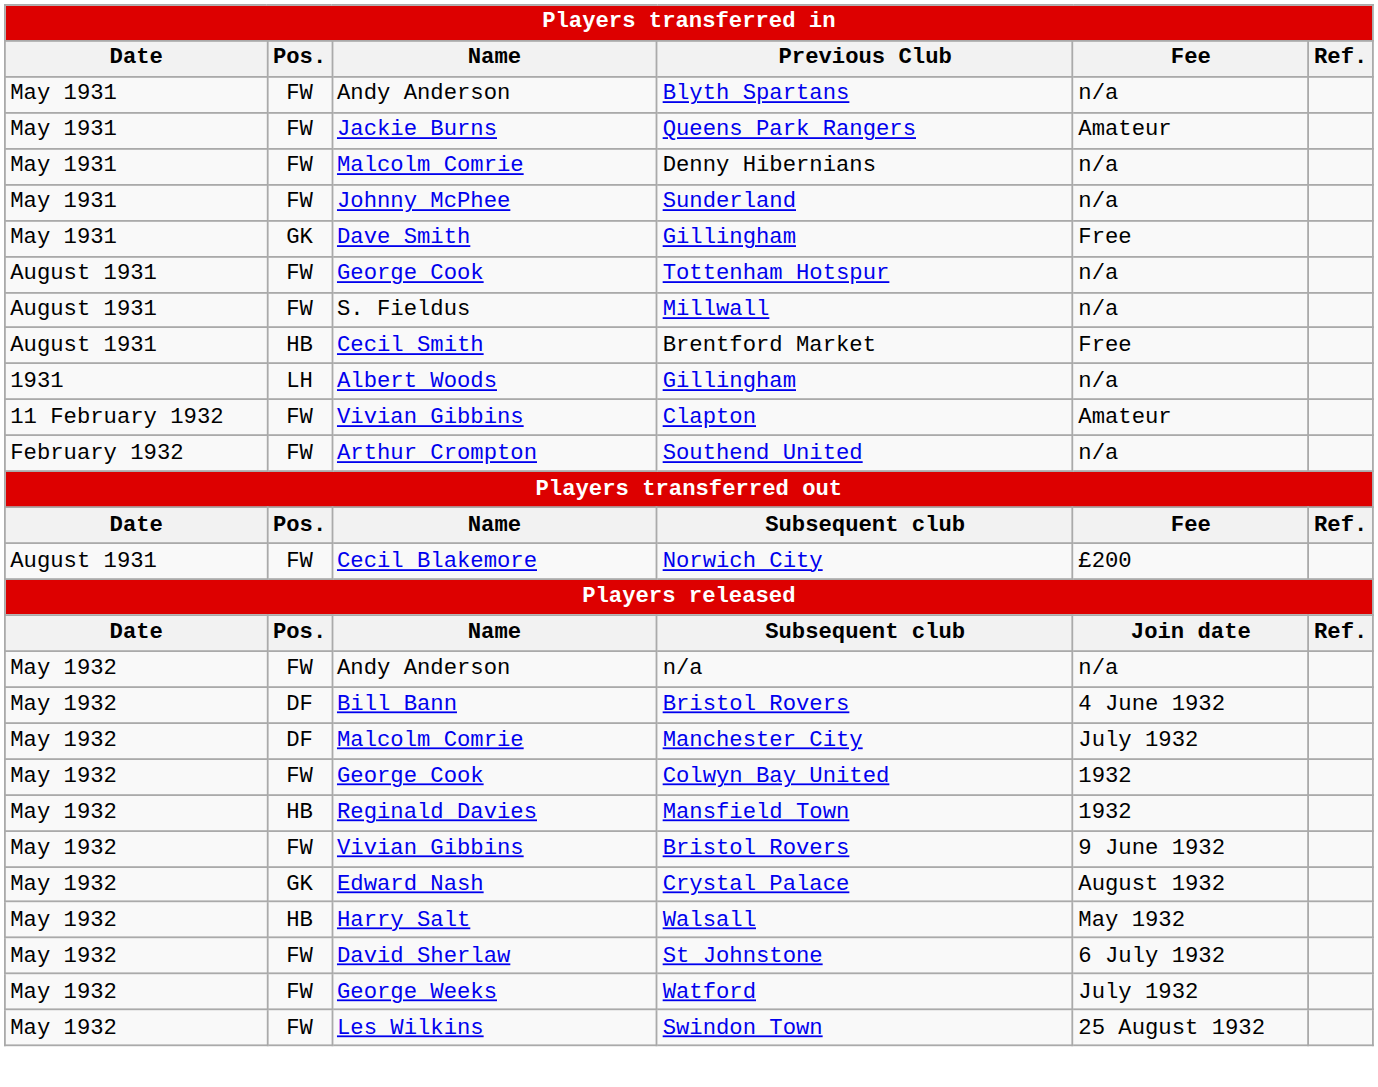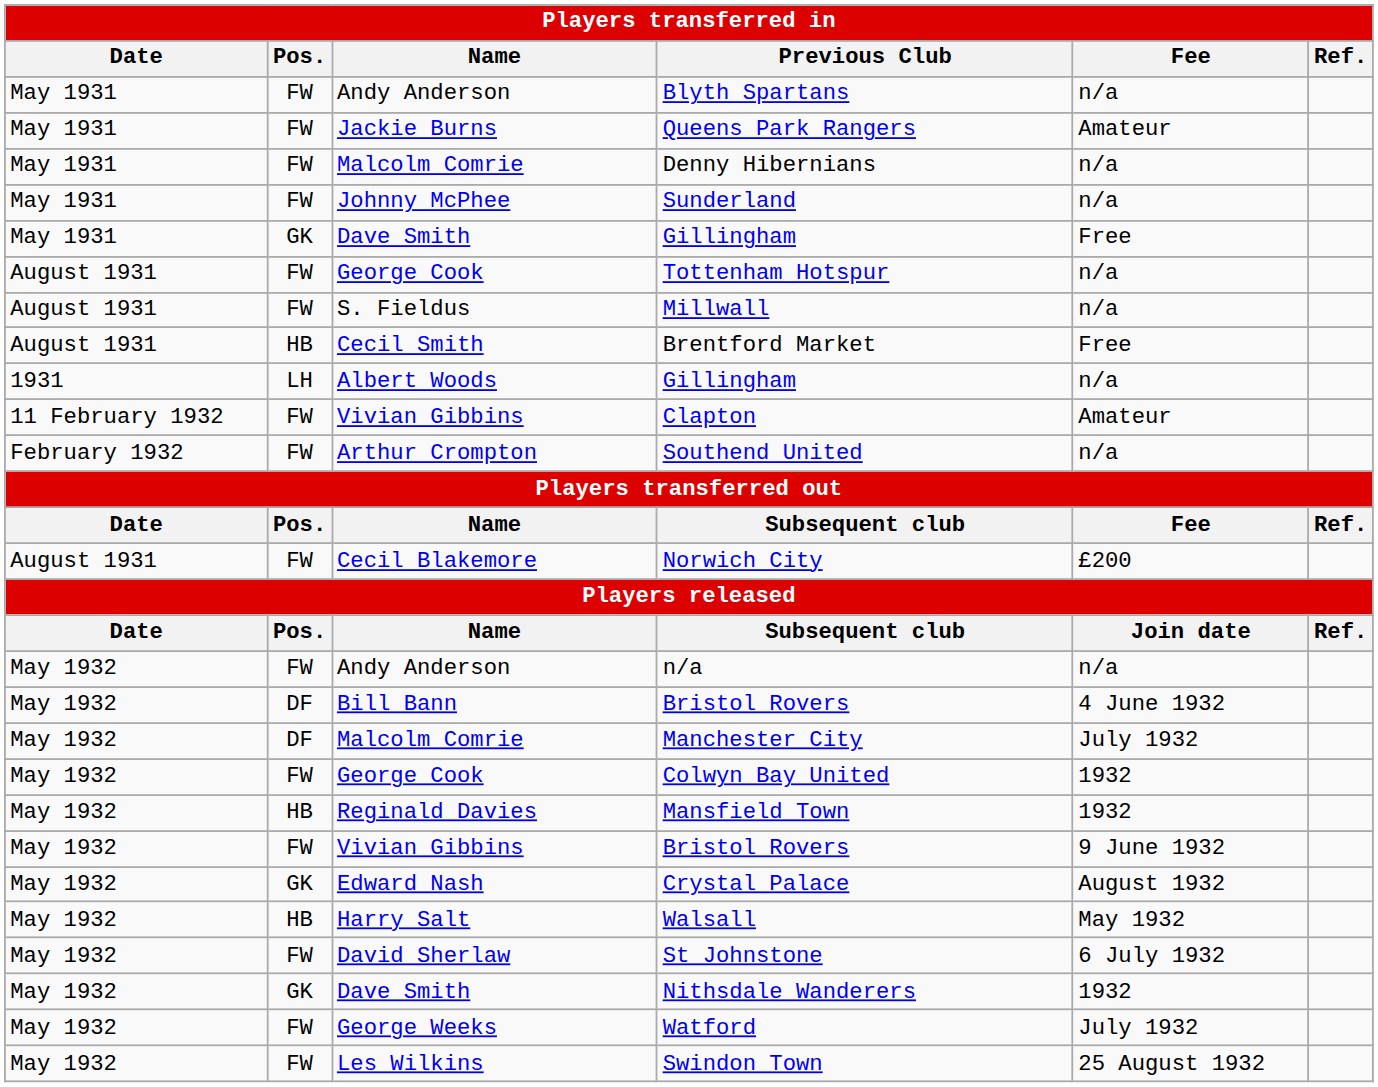+ row: May 1932 | GK | Dave Smith | Nithsdale Wanderers | 1932
